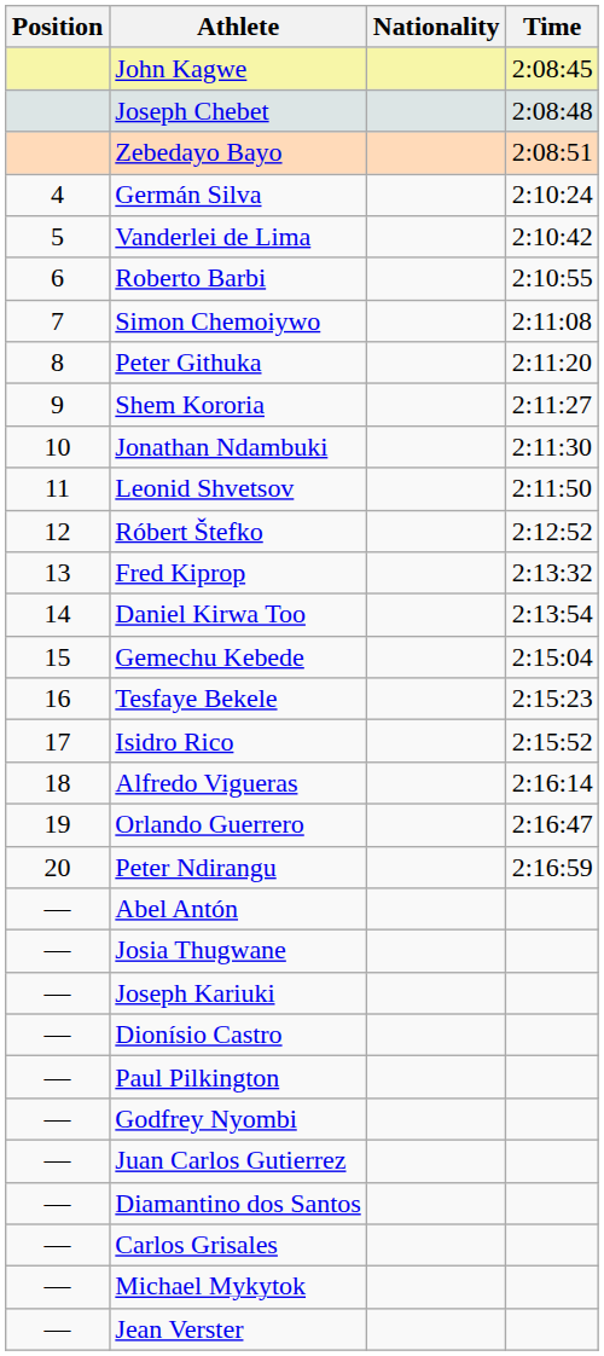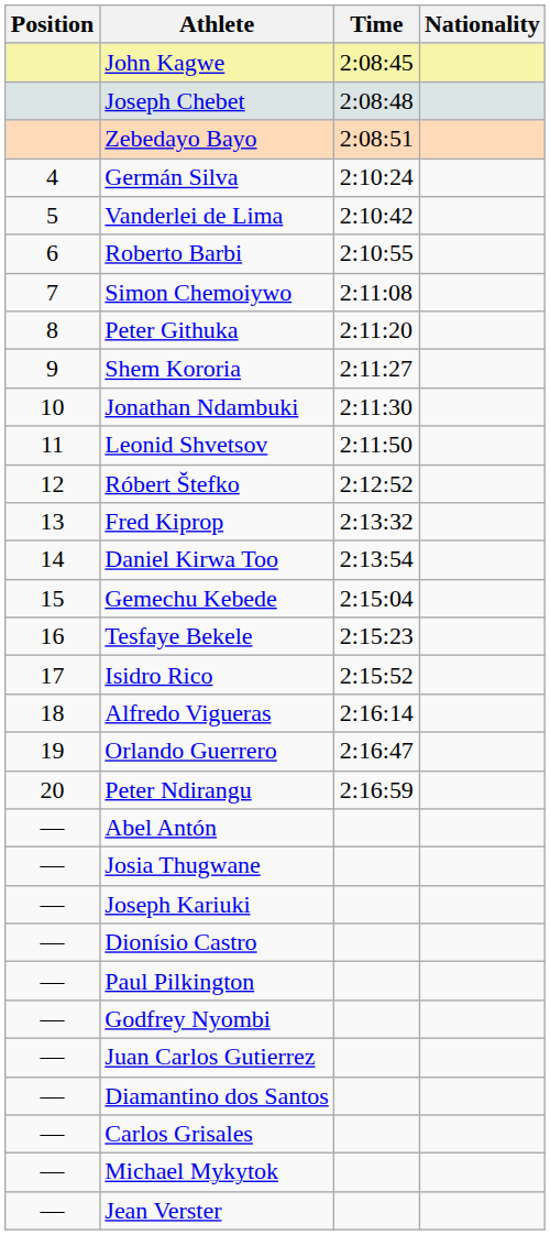columns swapped: Nationality <-> Time
